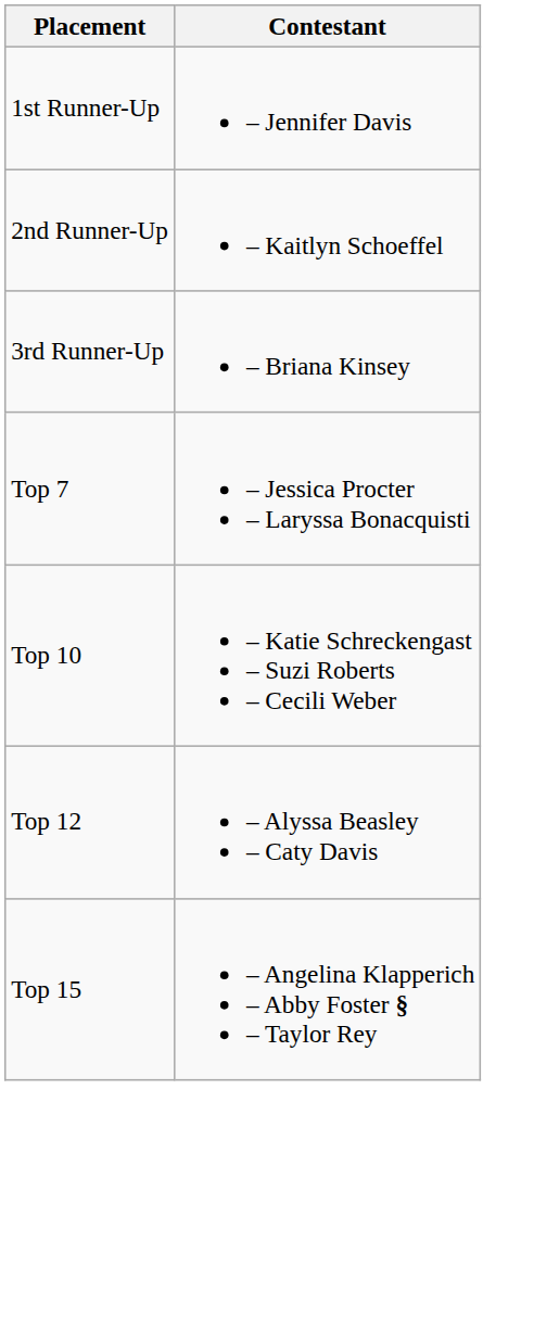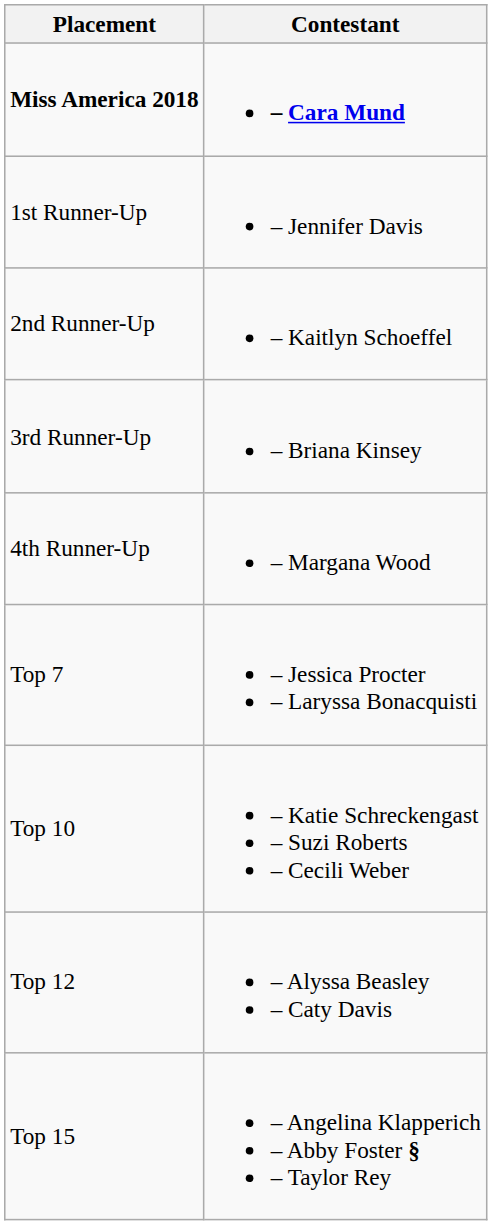+ row: Miss America 2018 | – Cara Mund
+ row: 4th Runner-Up | – Margana Wood
